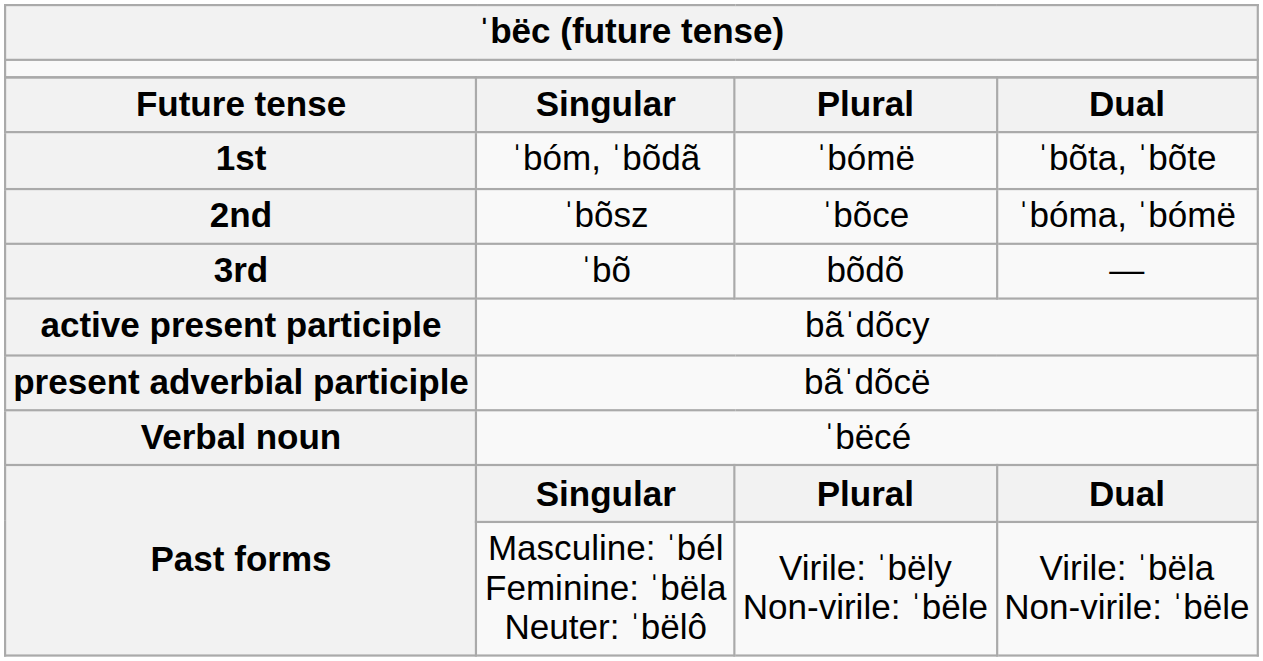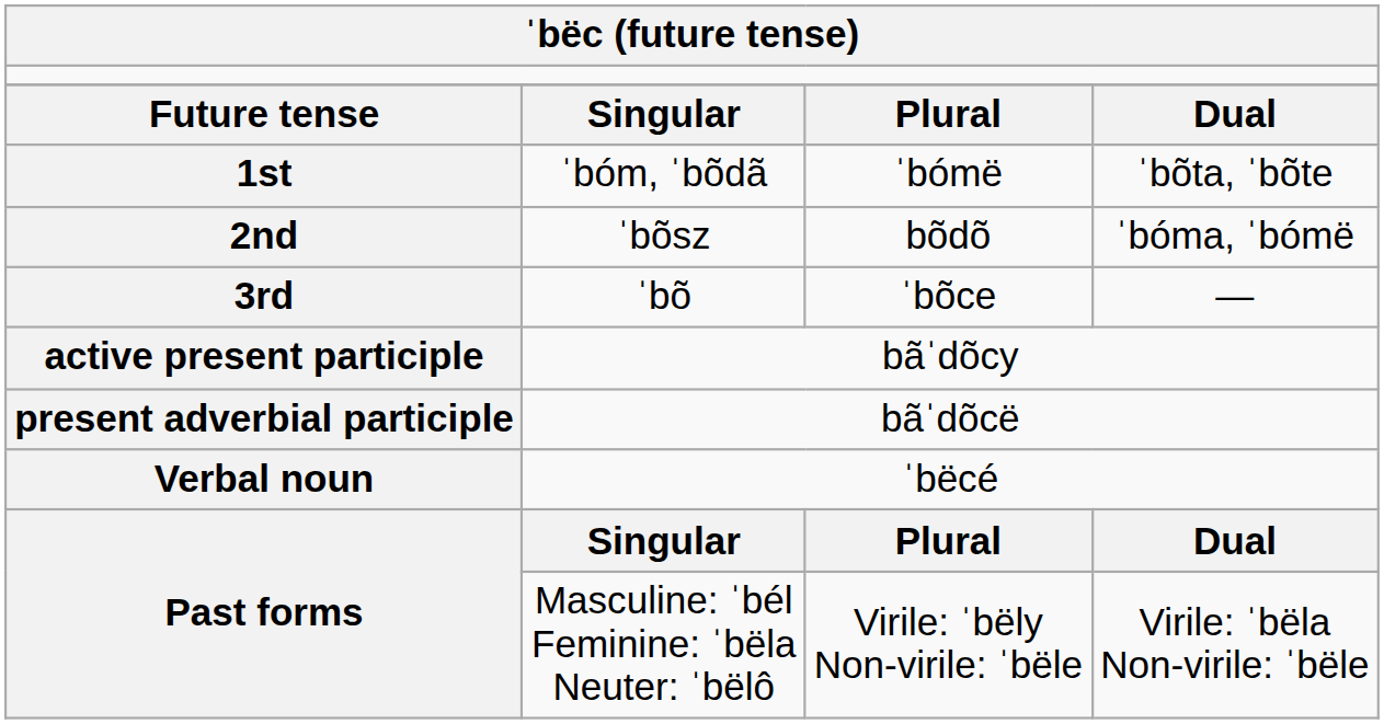2nd | column 3: ˈbõce -> bõdõ
3rd | column 3: bõdõ -> ˈbõce
